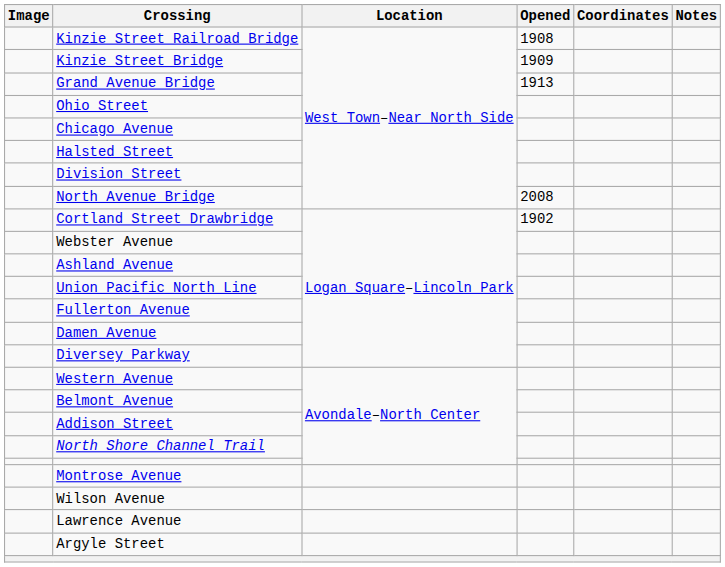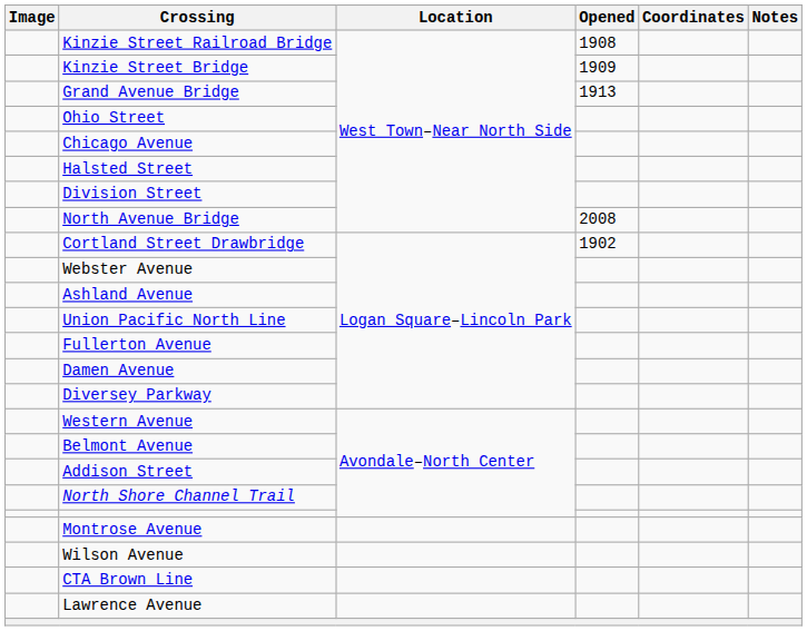+ row: CTA Brown Line
- row: Argyle Street
